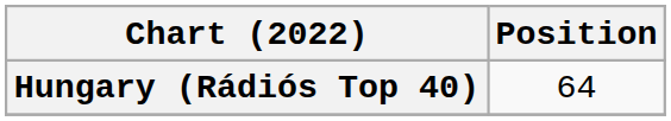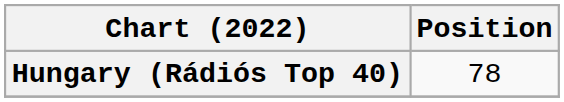Hungary (Rádiós Top 40) | Position: 64 -> 78
